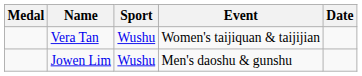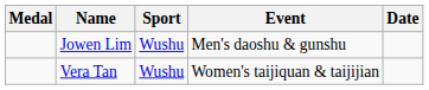rows swapped: Jowen Lim <-> Vera Tan
